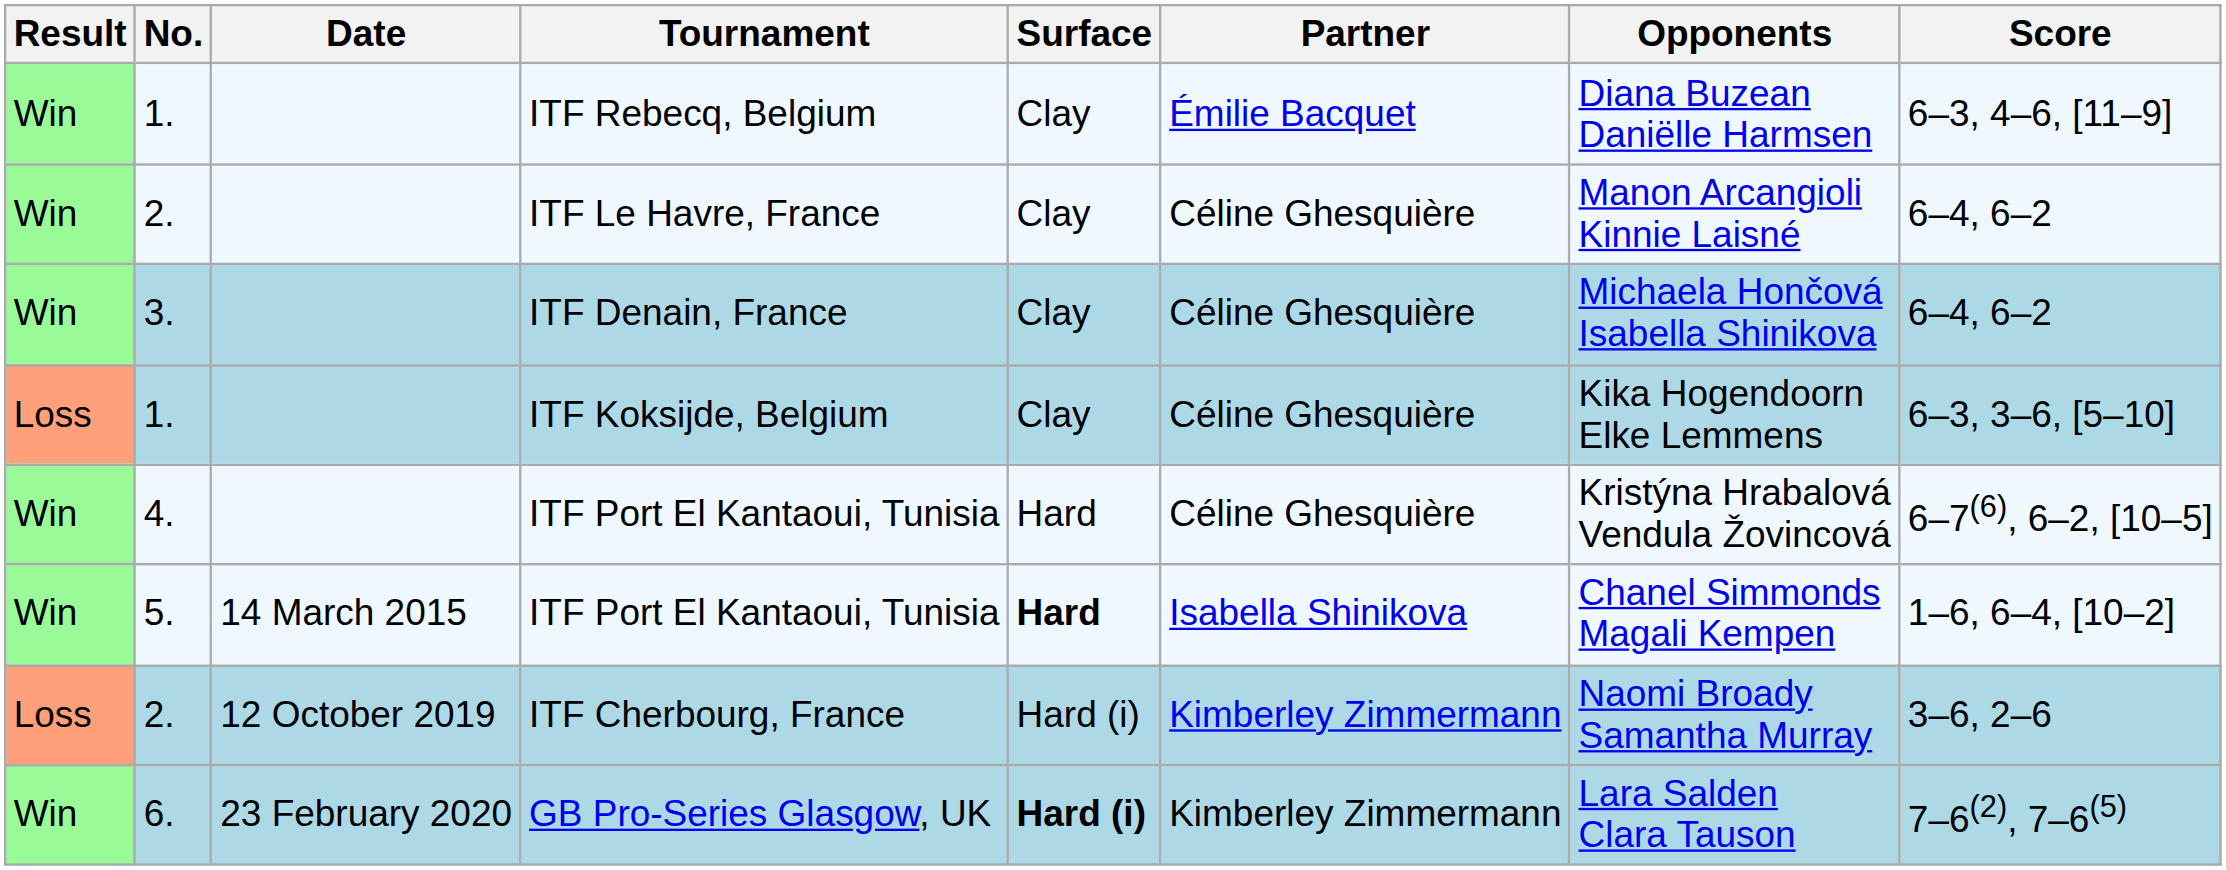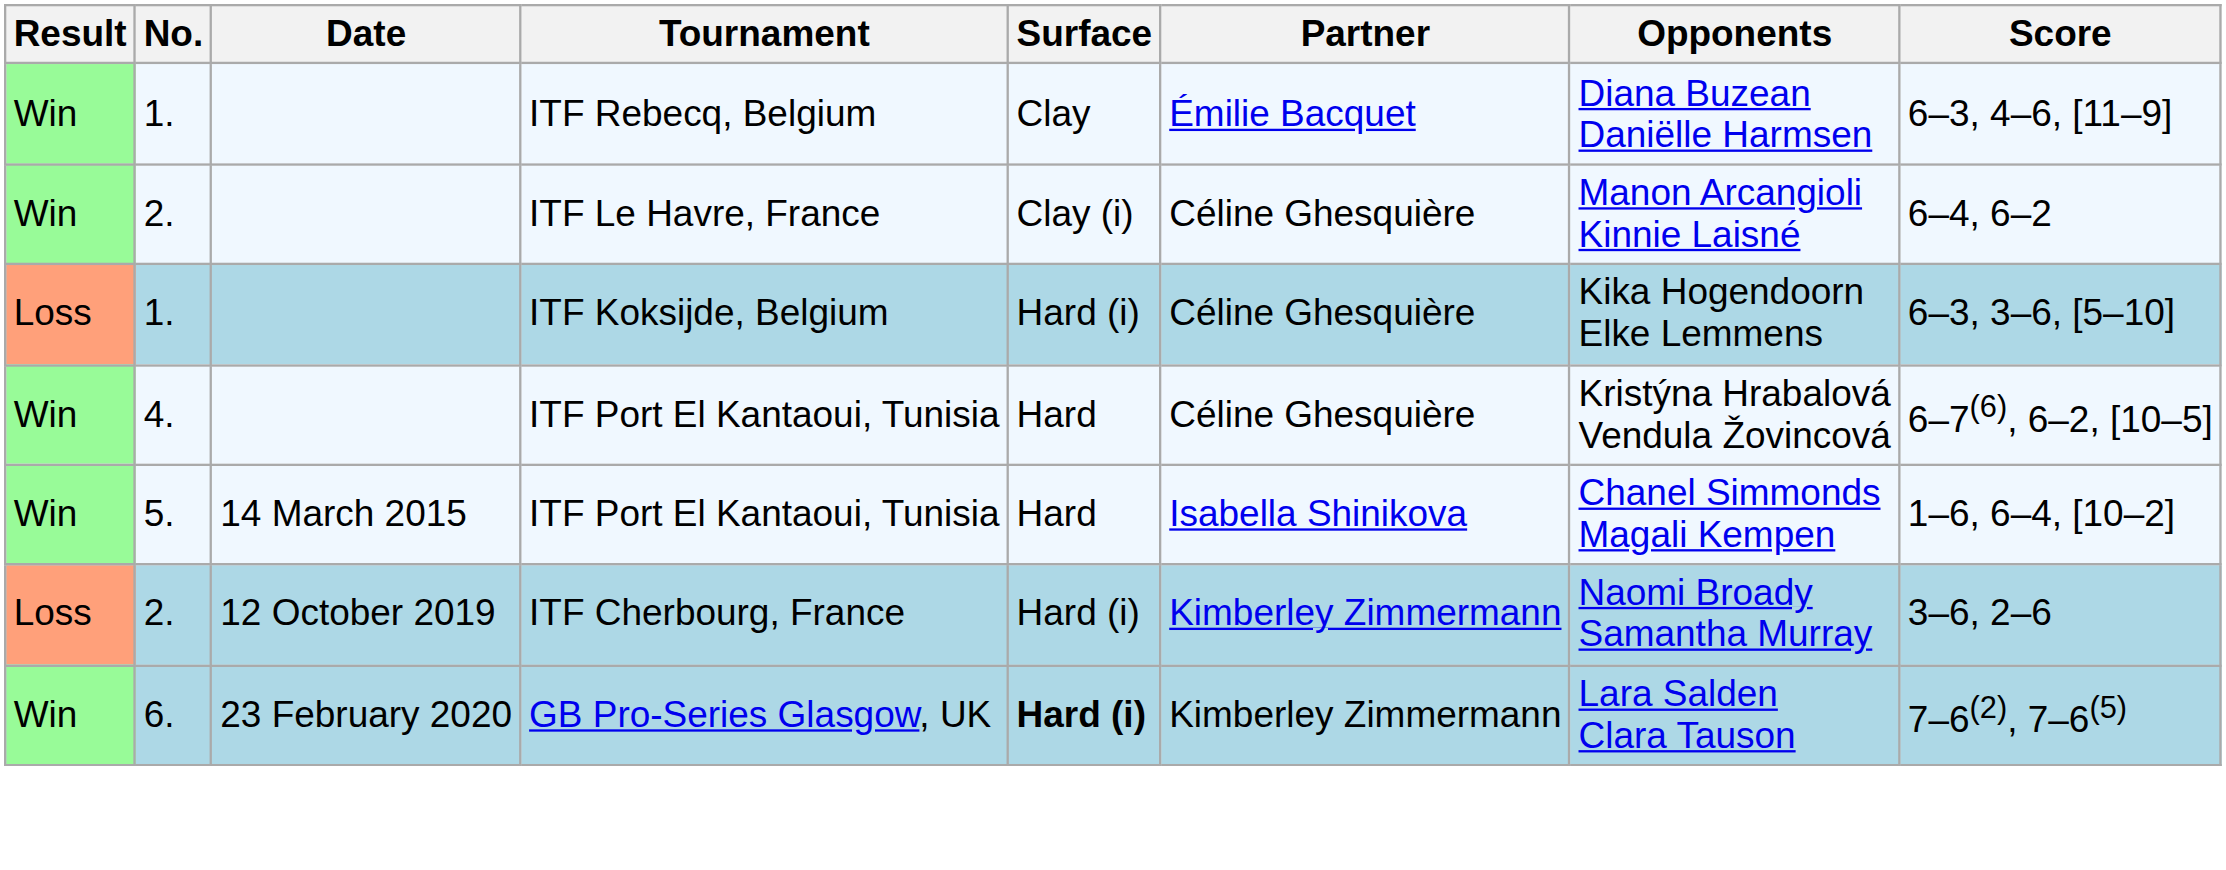ITF Le Havre, France | Surface: Clay -> Clay (i)
- row: Win | 3. | ITF Denain, France | Clay | Céline Ghesquière | Michaela Hončová Isabella Shinikova | 6–4, 6–2
ITF Koksijde, Belgium | Surface: Clay -> Hard (i)
5. / ITF Port El Kantaoui, Tunisia | Surface: bold -> normal
